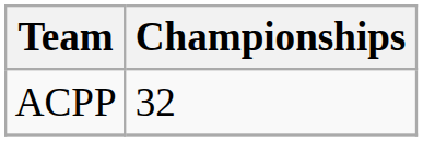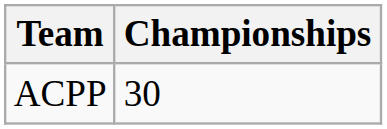ACPP | Championships: 32 -> 30
